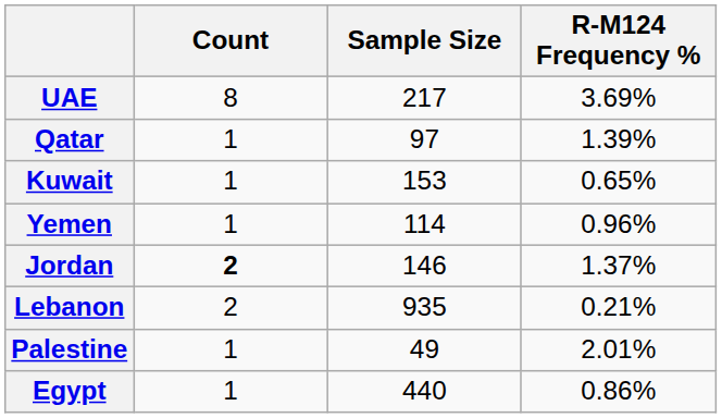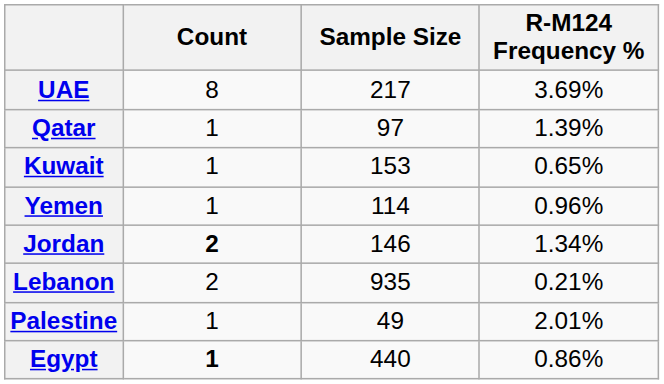Jordan | R-M124 Frequency %: 1.37% -> 1.34%
Egypt | Count: normal -> bold
